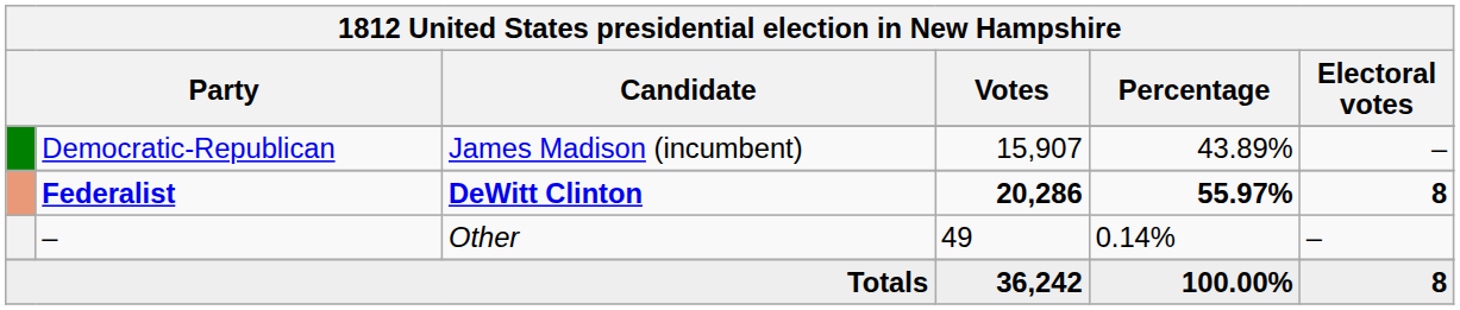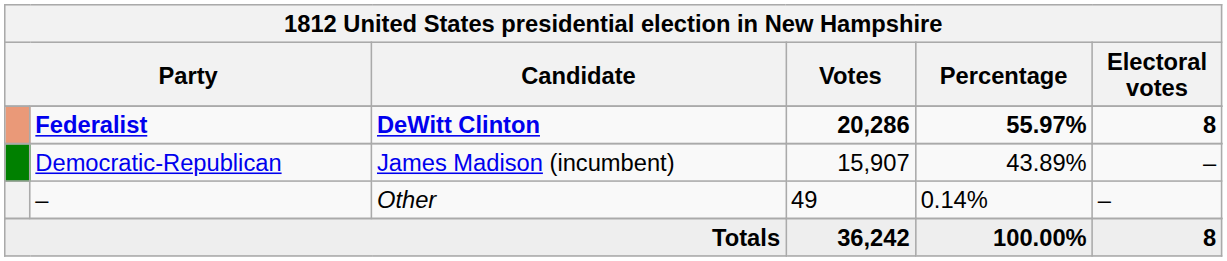rows swapped: Federalist <-> Democratic-Republican
